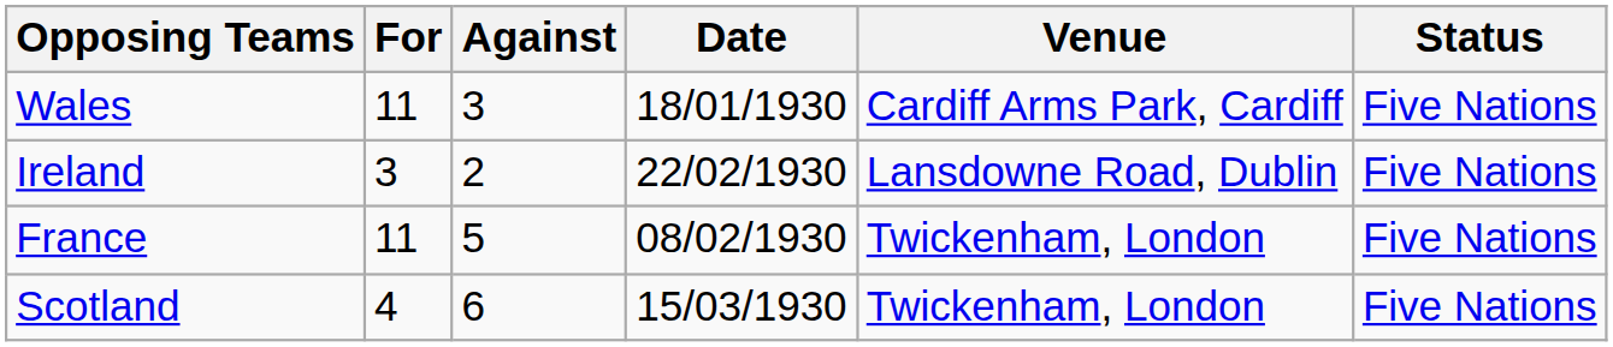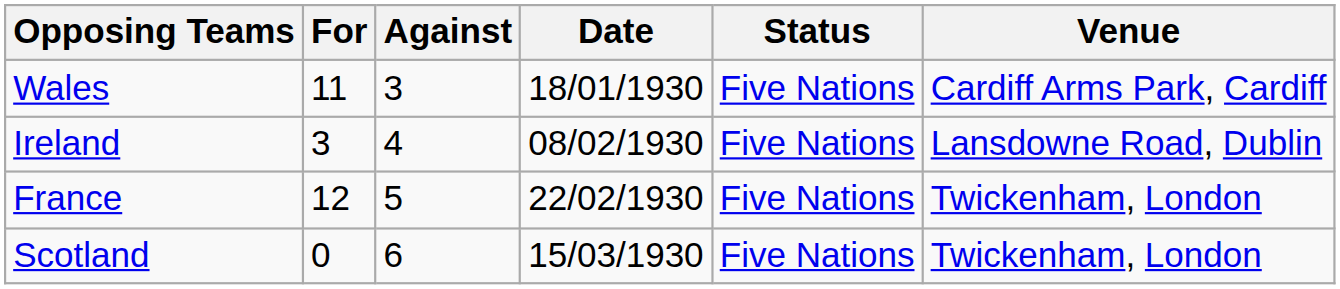columns swapped: Venue <-> Status
Ireland | Against: 2 -> 4
Ireland | Date: 22/02/1930 -> 08/02/1930
France | For: 11 -> 12
France | Date: 08/02/1930 -> 22/02/1930
Scotland | For: 4 -> 0
